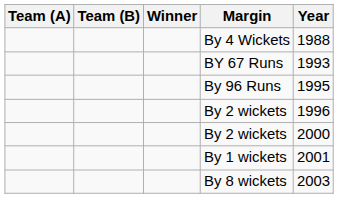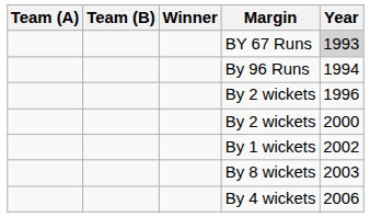- row: By 4 Wickets | 1988
BY 67 Runs | Year: no background -> lightgrey background
By 96 Runs | Year: 1995 -> 1994
By 1 wickets | Year: 2001 -> 2002
+ row: By 4 wickets | 2006
